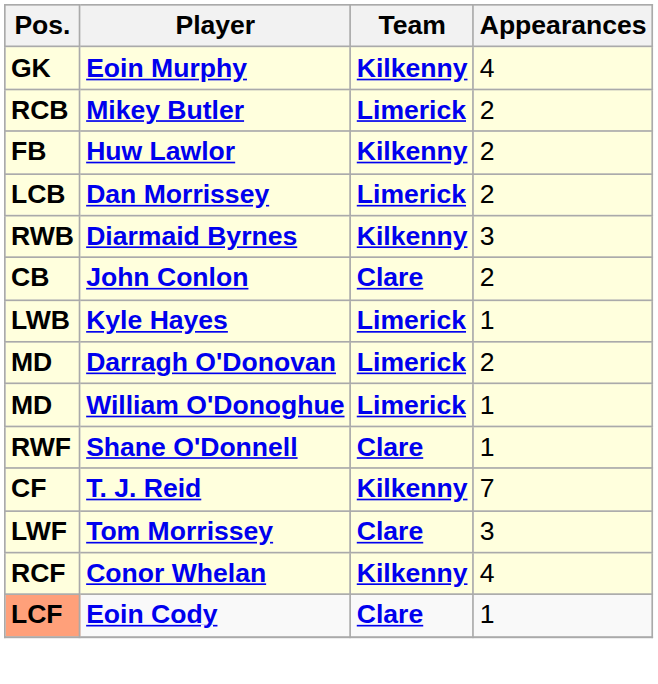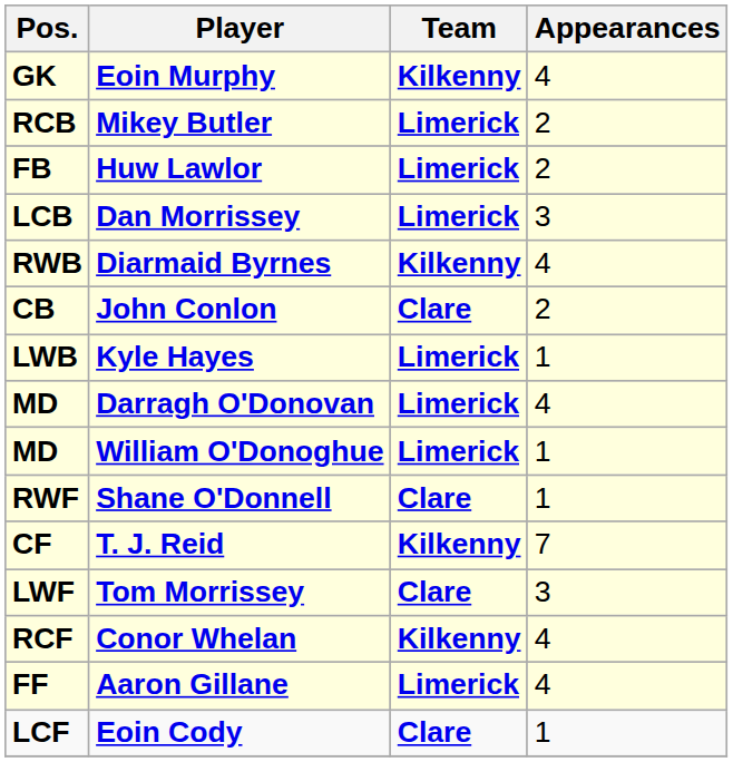Huw Lawlor | Team: Kilkenny -> Limerick
Dan Morrissey | Appearances: 2 -> 3
Diarmaid Byrnes | Appearances: 3 -> 4
Darragh O'Donovan | Appearances: 2 -> 4
+ row: FF | Aaron Gillane | Limerick | 4
Eoin Cody | Pos.: lightsalmon background -> no background
